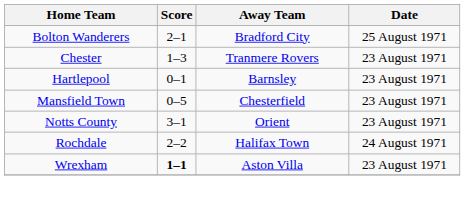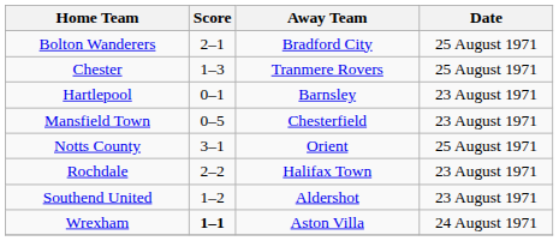Chester | Date: 23 August 1971 -> 25 August 1971
Notts County | Date: 23 August 1971 -> 25 August 1971
Rochdale | Date: 24 August 1971 -> 23 August 1971
+ row: Southend United | 1–2 | Aldershot | 23 August 1971
Wrexham | Date: 23 August 1971 -> 24 August 1971
